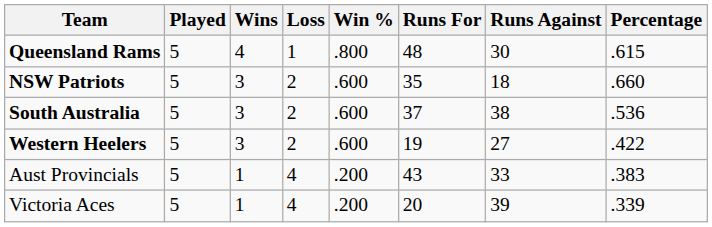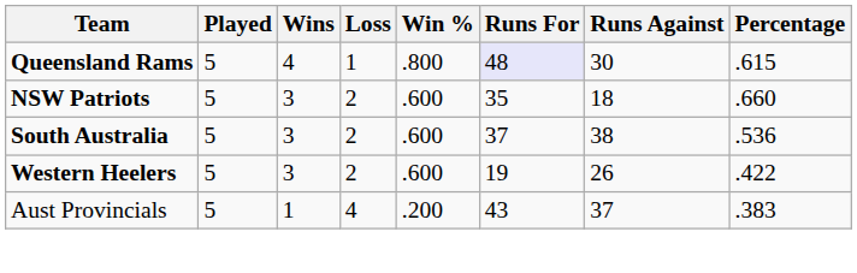Queensland Rams | Runs For: no background -> lavender background
Western Heelers | Runs Against: 27 -> 26
Aust Provincials | Runs Against: 33 -> 37
- row: Victoria Aces | 5 | 1 | 4 | .200 | 20 | 39 | .339
